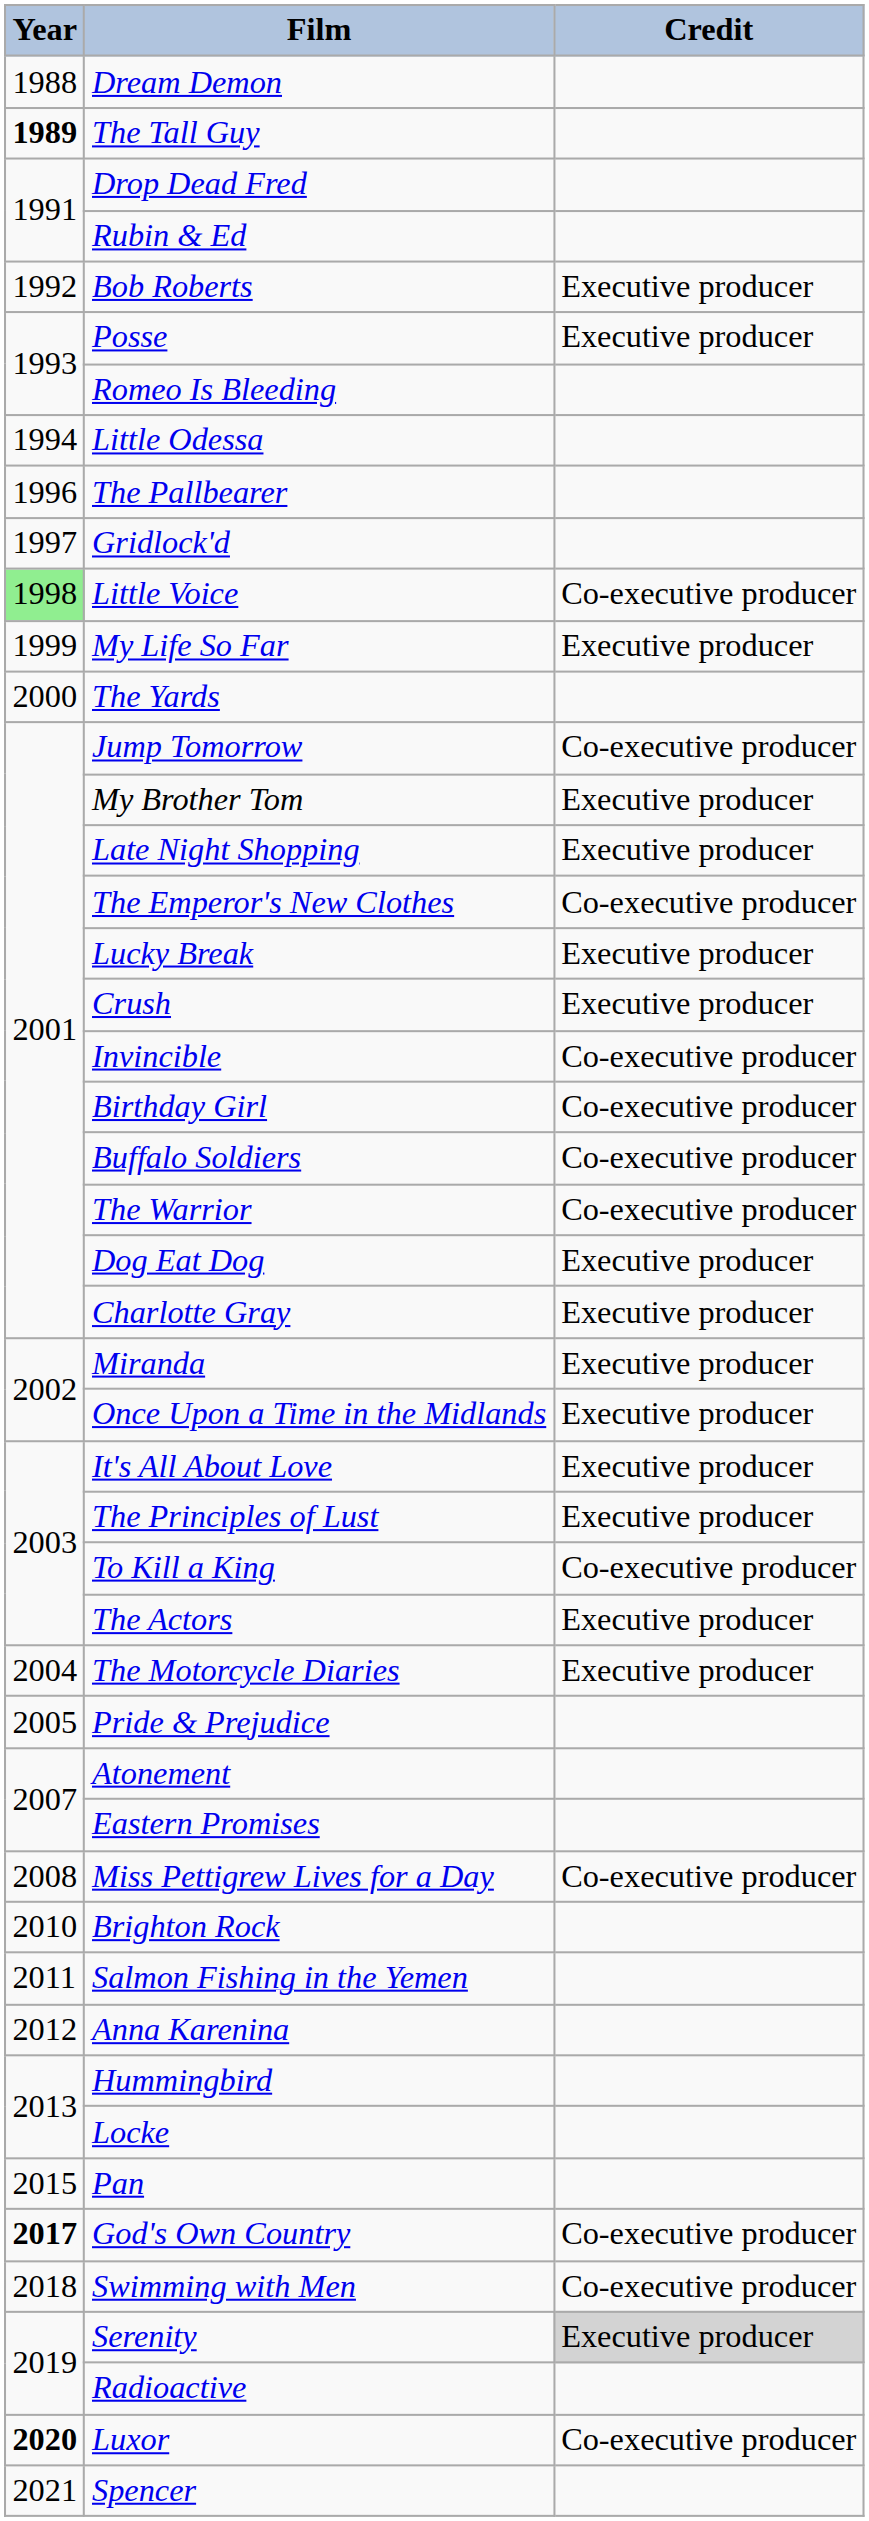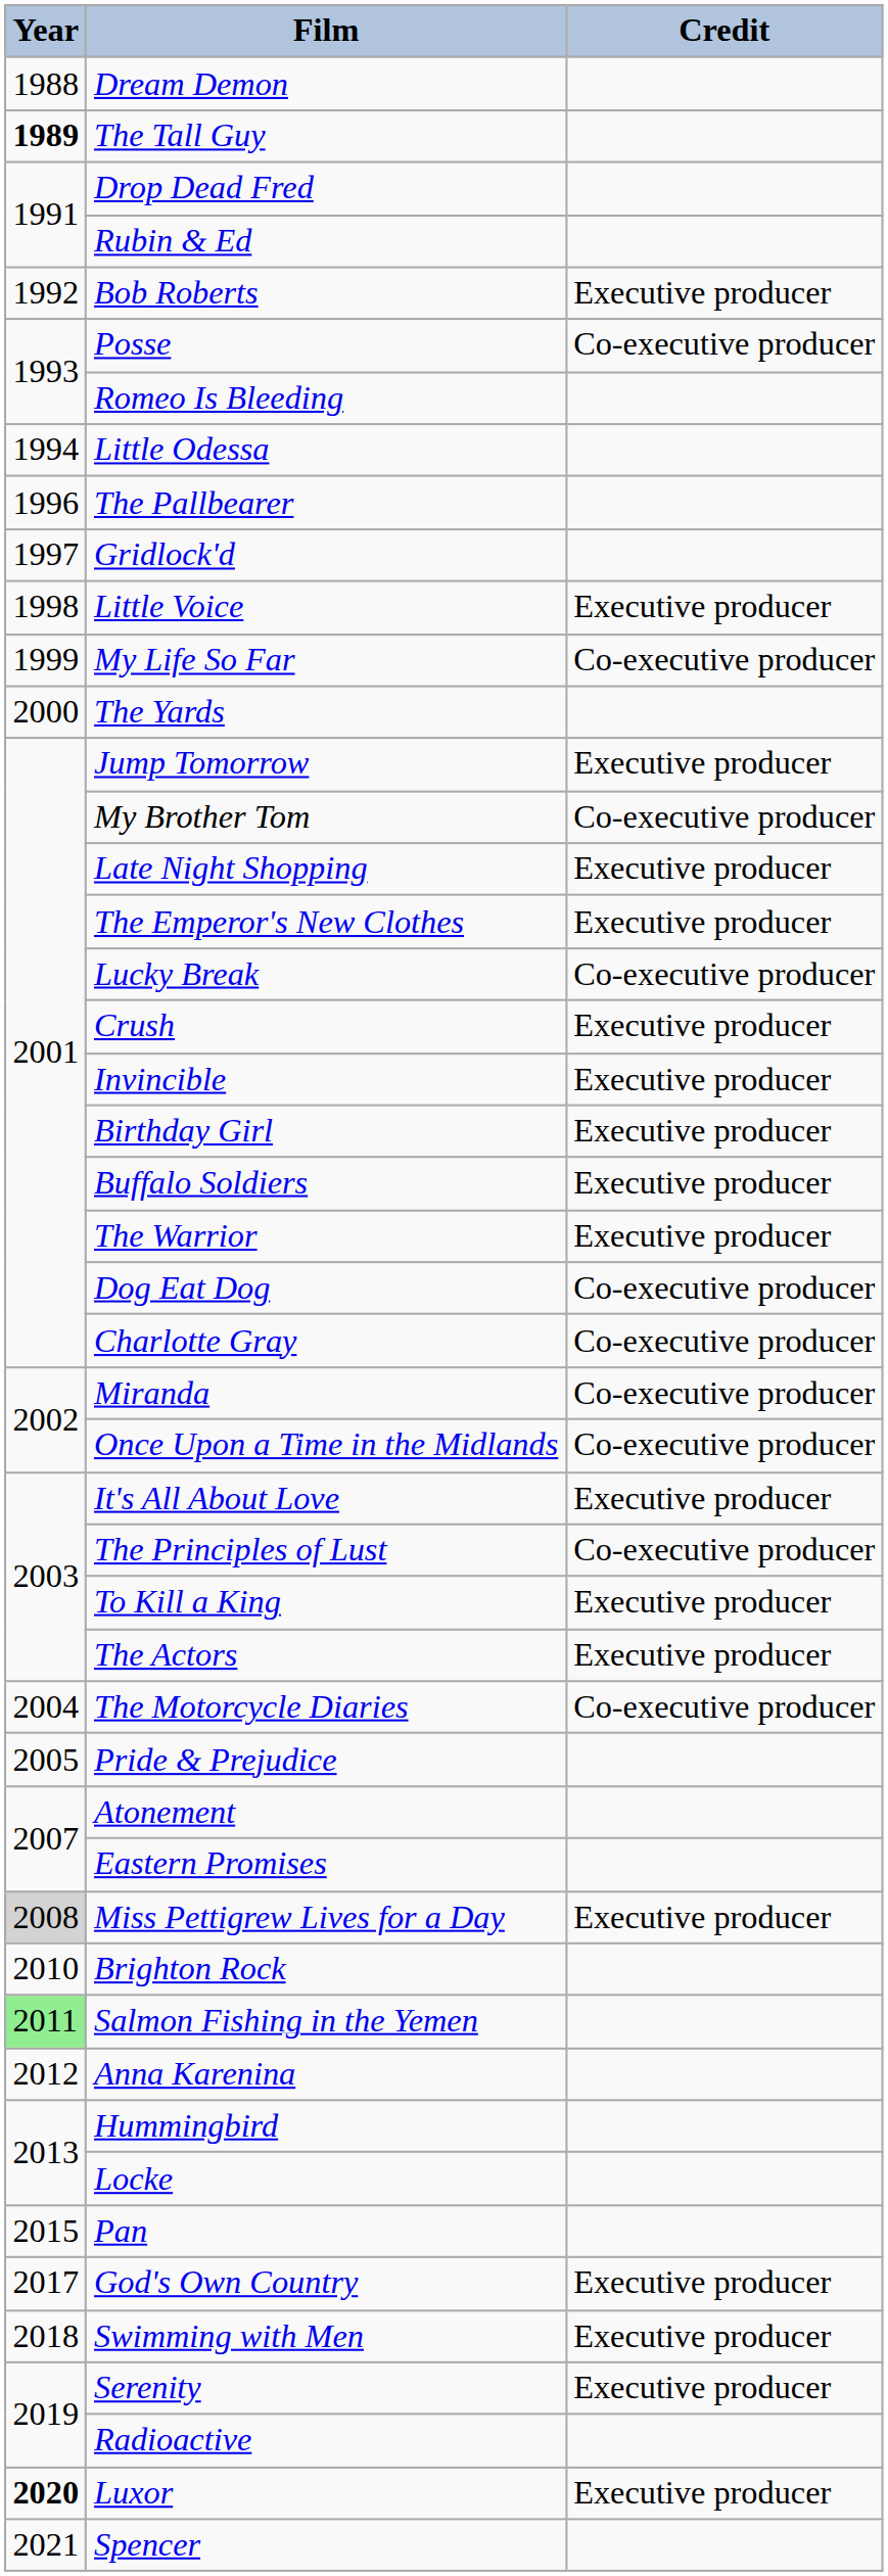Posse | Credit: Executive producer -> Co-executive producer
Little Voice | Year: lightgreen background -> no background
Little Voice | Credit: Co-executive producer -> Executive producer
My Life So Far | Credit: Executive producer -> Co-executive producer
Jump Tomorrow | Credit: Co-executive producer -> Executive producer
My Brother Tom | Credit: Executive producer -> Co-executive producer
The Emperor's New Clothes | Credit: Co-executive producer -> Executive producer
Lucky Break | Credit: Executive producer -> Co-executive producer
Invincible | Credit: Co-executive producer -> Executive producer
Birthday Girl | Credit: Co-executive producer -> Executive producer
Buffalo Soldiers | Credit: Co-executive producer -> Executive producer
The Warrior | Credit: Co-executive producer -> Executive producer
Dog Eat Dog | Credit: Executive producer -> Co-executive producer
Charlotte Gray | Credit: Executive producer -> Co-executive producer
Miranda | Credit: Executive producer -> Co-executive producer
Once Upon a Time in the Midlands | Credit: Executive producer -> Co-executive producer
The Principles of Lust | Credit: Executive producer -> Co-executive producer
To Kill a King | Credit: Co-executive producer -> Executive producer
The Motorcycle Diaries | Credit: Executive producer -> Co-executive producer
Miss Pettigrew Lives for a Day | Year: no background -> lightgrey background
Miss Pettigrew Lives for a Day | Credit: Co-executive producer -> Executive producer
Salmon Fishing in the Yemen | Year: no background -> lightgreen background
God's Own Country | Year: bold -> normal
God's Own Country | Credit: Co-executive producer -> Executive producer
Swimming with Men | Credit: Co-executive producer -> Executive producer
Serenity | Credit: lightgrey background -> no background
Luxor | Credit: Co-executive producer -> Executive producer
